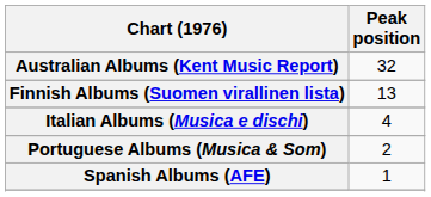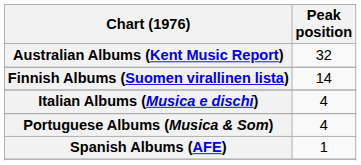Finnish Albums (Suomen virallinen lista) | Peak position: 13 -> 14
Portuguese Albums (Musica & Som) | Peak position: 2 -> 4
